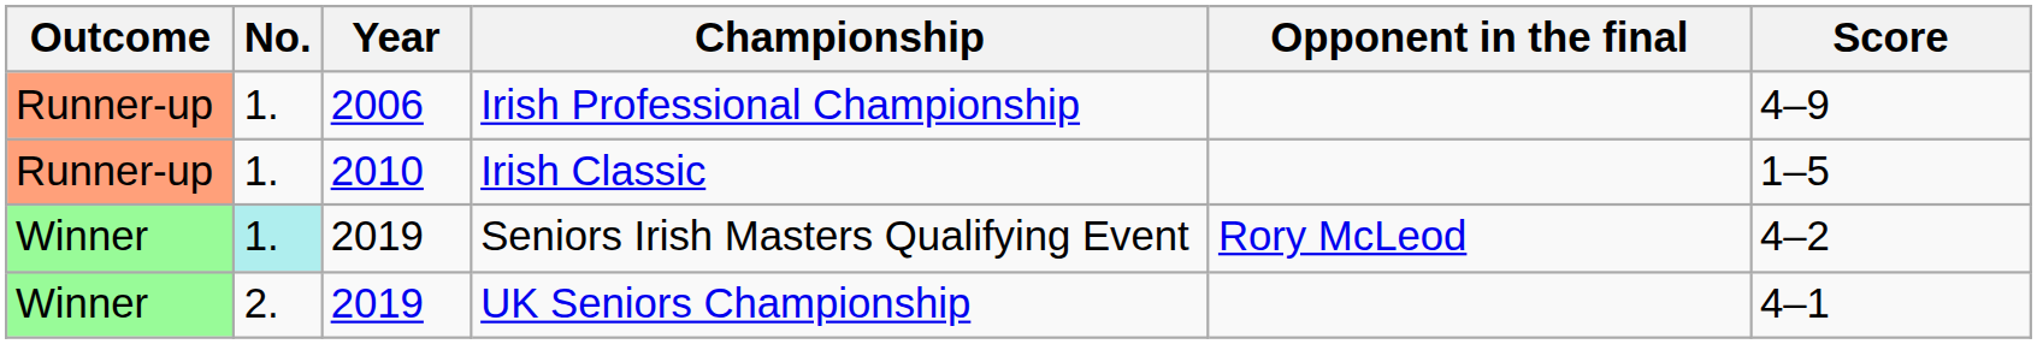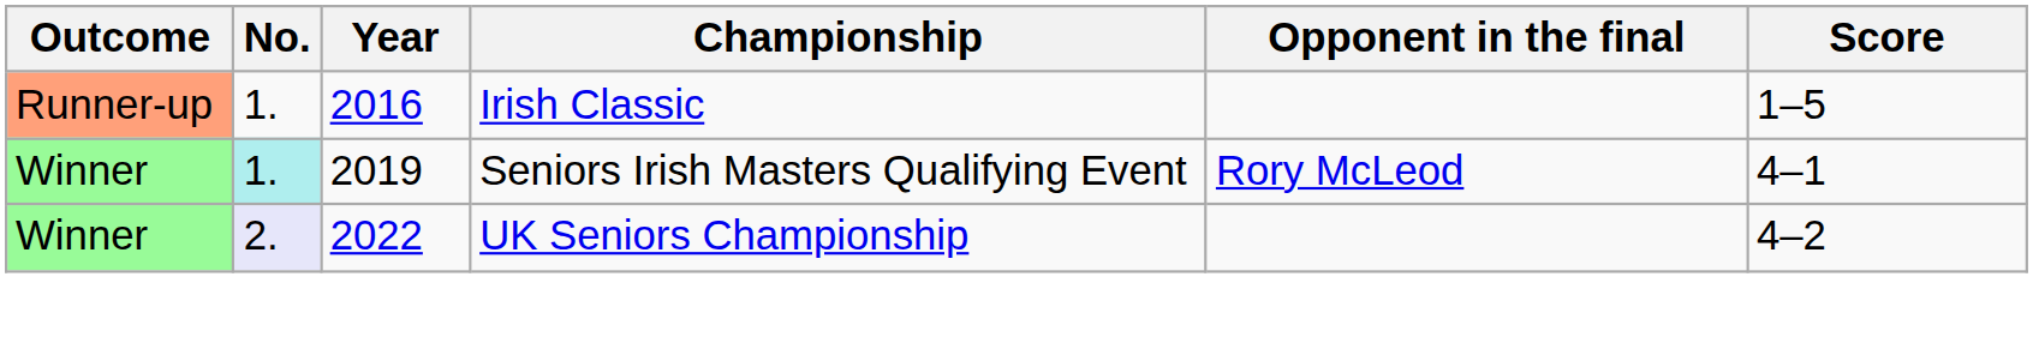- row: Runner-up | 1. | 2006 | Irish Professional Championship | 4–9
Irish Classic | Year: 2010 -> 2016
Seniors Irish Masters Qualifying Event | Score: 4–2 -> 4–1
UK Seniors Championship | No.: no background -> lavender background
UK Seniors Championship | Year: 2019 -> 2022
UK Seniors Championship | Score: 4–1 -> 4–2
